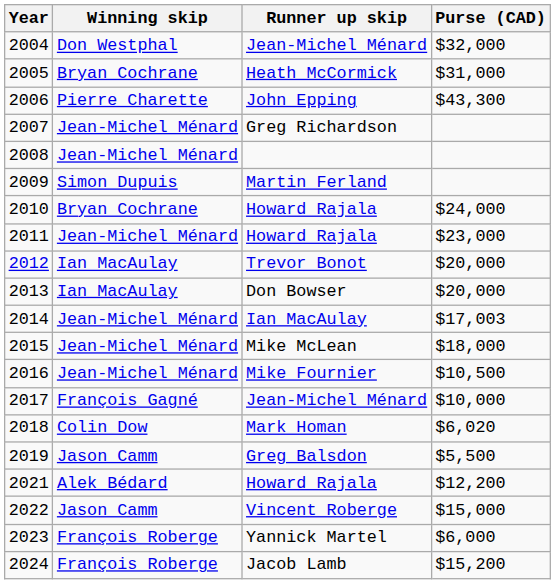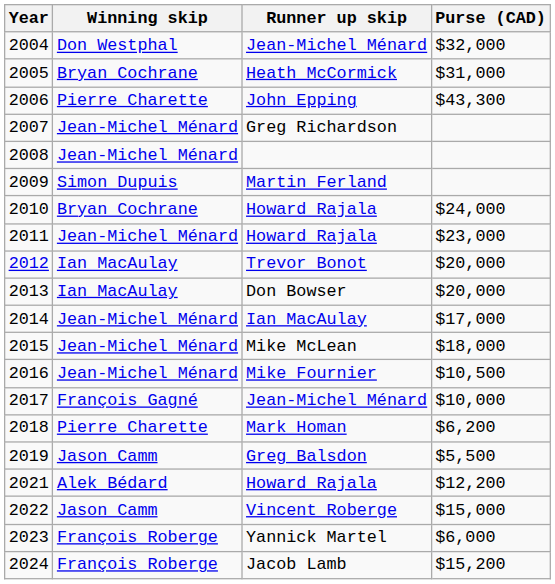2014 | Purse (CAD): $17,003 -> $17,000
2018 | Winning skip: Colin Dow -> Pierre Charette
2018 | Purse (CAD): $6,020 -> $6,200
